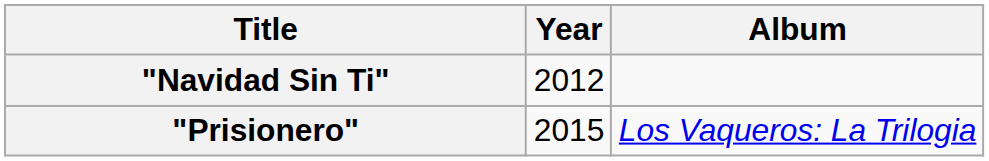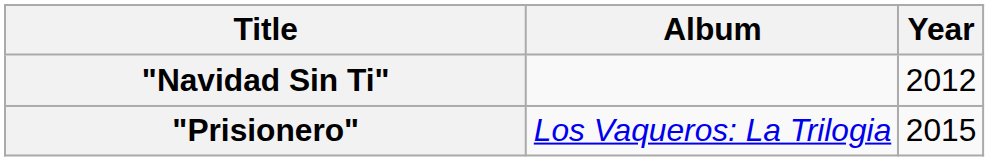columns swapped: Year <-> Album
